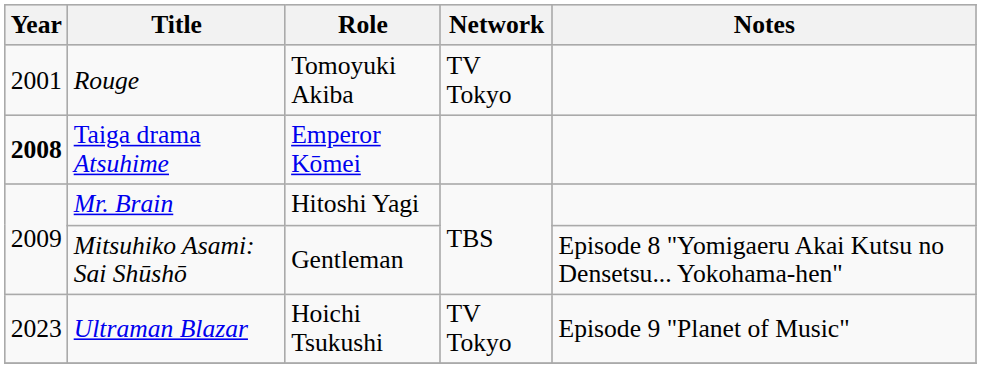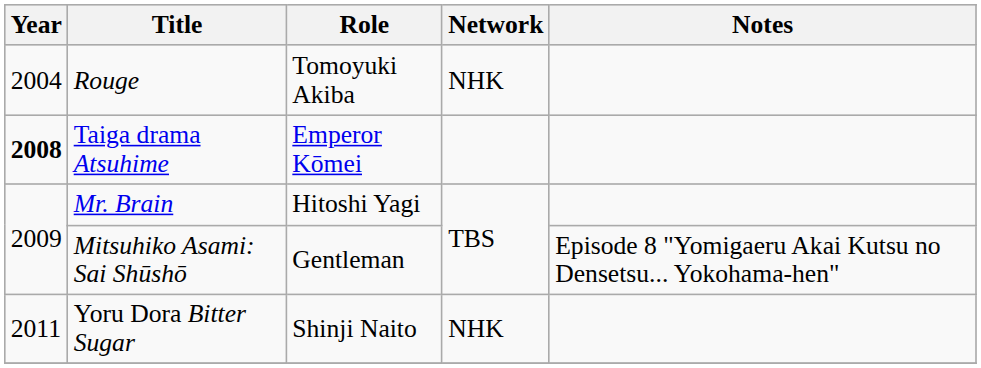Rouge | Year: 2001 -> 2004
Rouge | Network: TV Tokyo -> NHK
+ row: 2011 | Yoru Dora Bitter Sugar | Shinji Naito | NHK
- row: 2023 | Ultraman Blazar | Hoichi Tsukushi | TV Tokyo | Episode 9 "Planet of Music"
